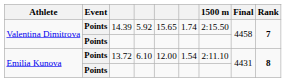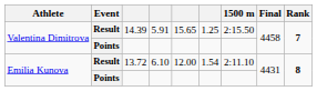14.39 | Event: Points -> Result
14.39 | column 4: 5.92 -> 5.91
14.39 | column 6: 1.74 -> 1.25
13.72 | Event: Points -> Result
